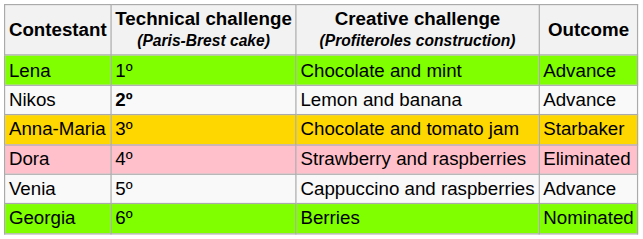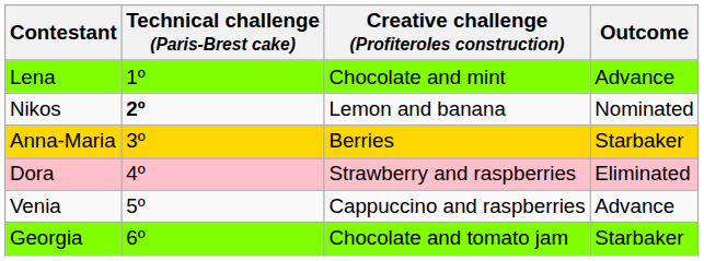Nikos | Outcome: Advance -> Nominated
Anna-Maria | Creative challenge (Profiteroles construction): Chocolate and tomato jam -> Berries
Georgia | Creative challenge (Profiteroles construction): Berries -> Chocolate and tomato jam
Georgia | Outcome: Nominated -> Starbaker
